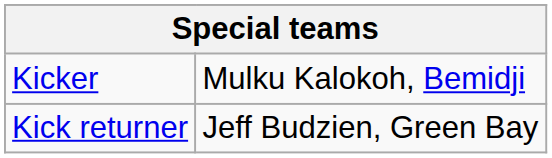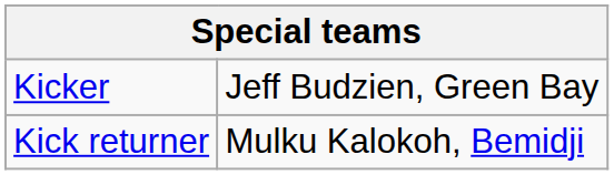Kicker | column 2: Mulku Kalokoh, Bemidji -> Jeff Budzien, Green Bay
Kick returner | column 2: Jeff Budzien, Green Bay -> Mulku Kalokoh, Bemidji
